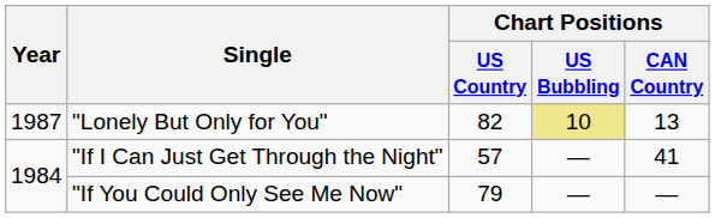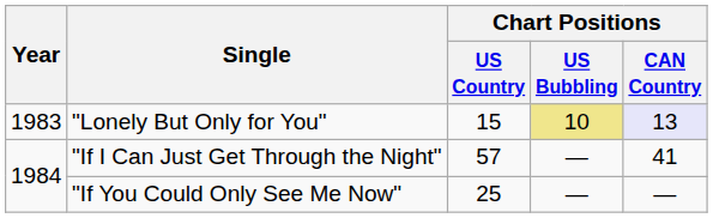"Lonely But Only for You" | Year: 1987 -> 1983
"Lonely But Only for You" | Chart Positions / US Country: 82 -> 15
"Lonely But Only for You" | Chart Positions / CAN Country: no background -> lavender background
"If You Could Only See Me Now" | Chart Positions / US Country: 79 -> 25
